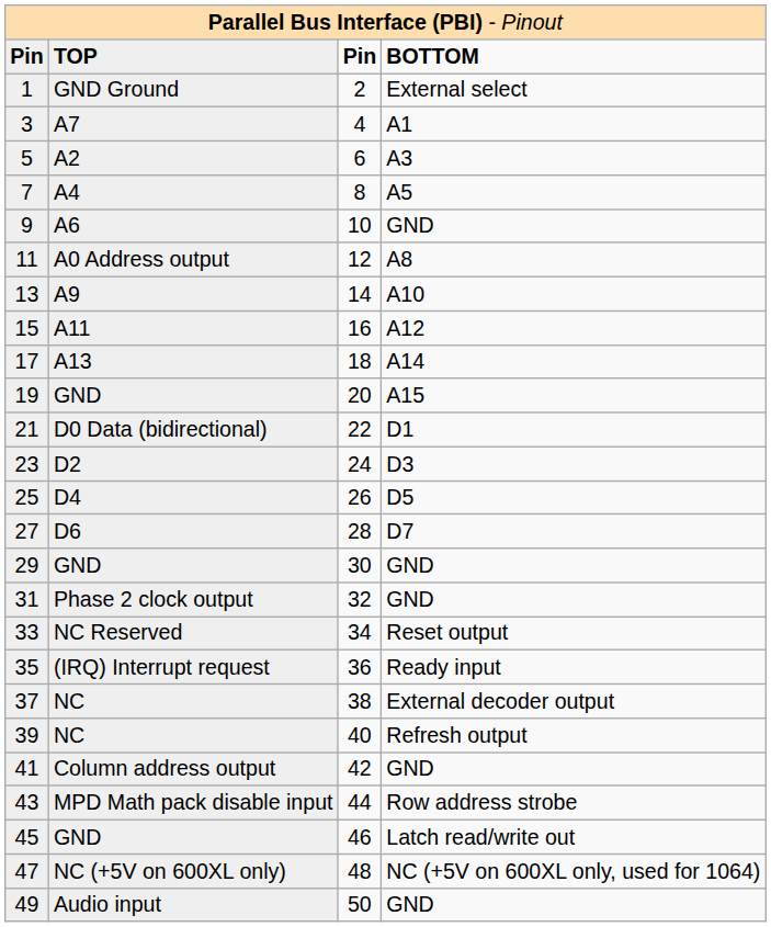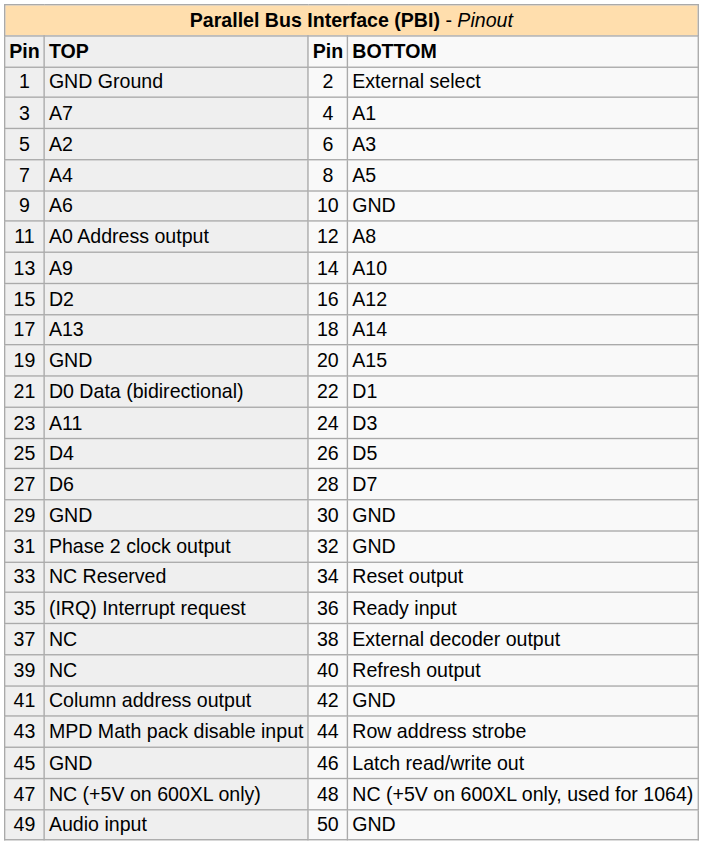15 | column 2: A11 -> D2
23 | column 2: D2 -> A11
